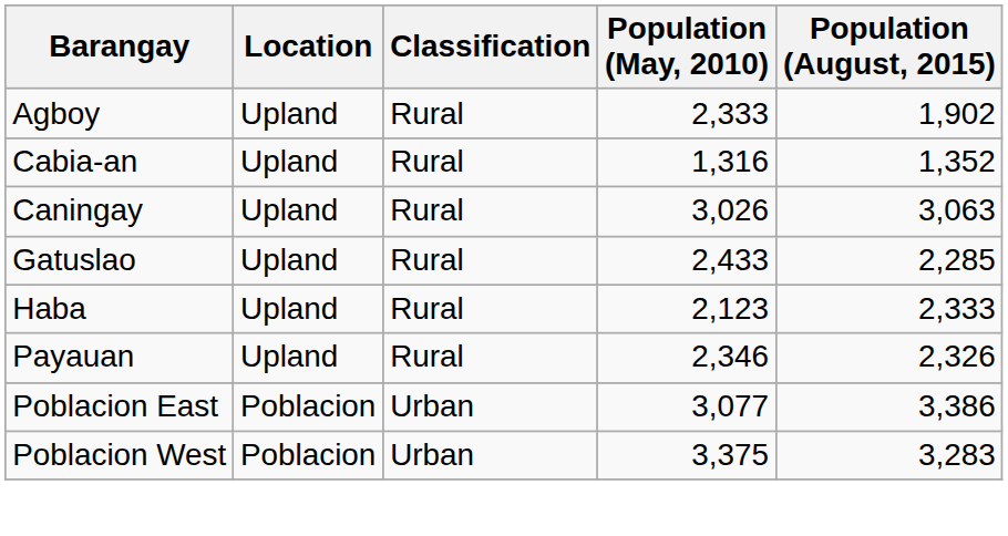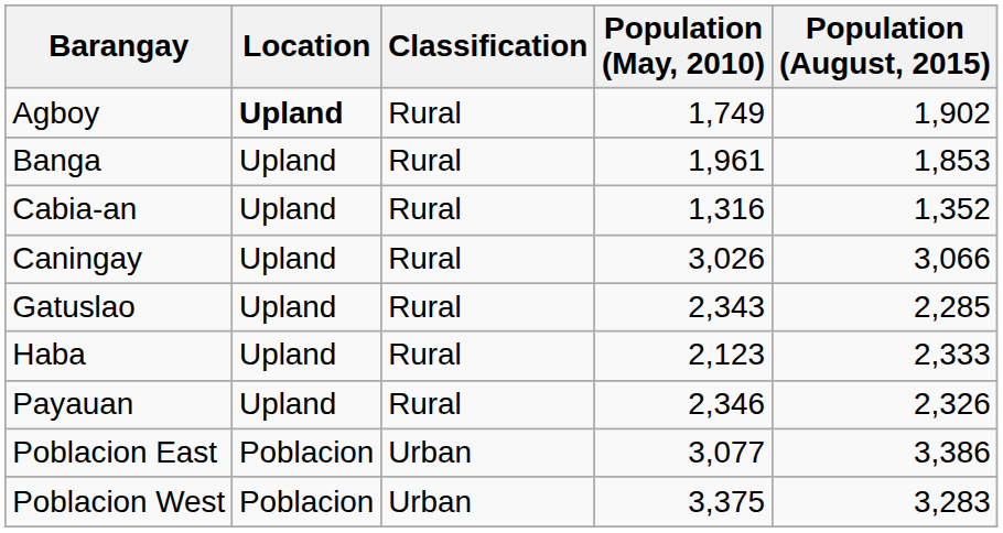Agboy | Location: normal -> bold
Agboy | Population (May, 2010): 2,333 -> 1,749
+ row: Banga | Upland | Rural | 1,961 | 1,853
Caningay | Population (August, 2015): 3,063 -> 3,066
Gatuslao | Population (May, 2010): 2,433 -> 2,343
